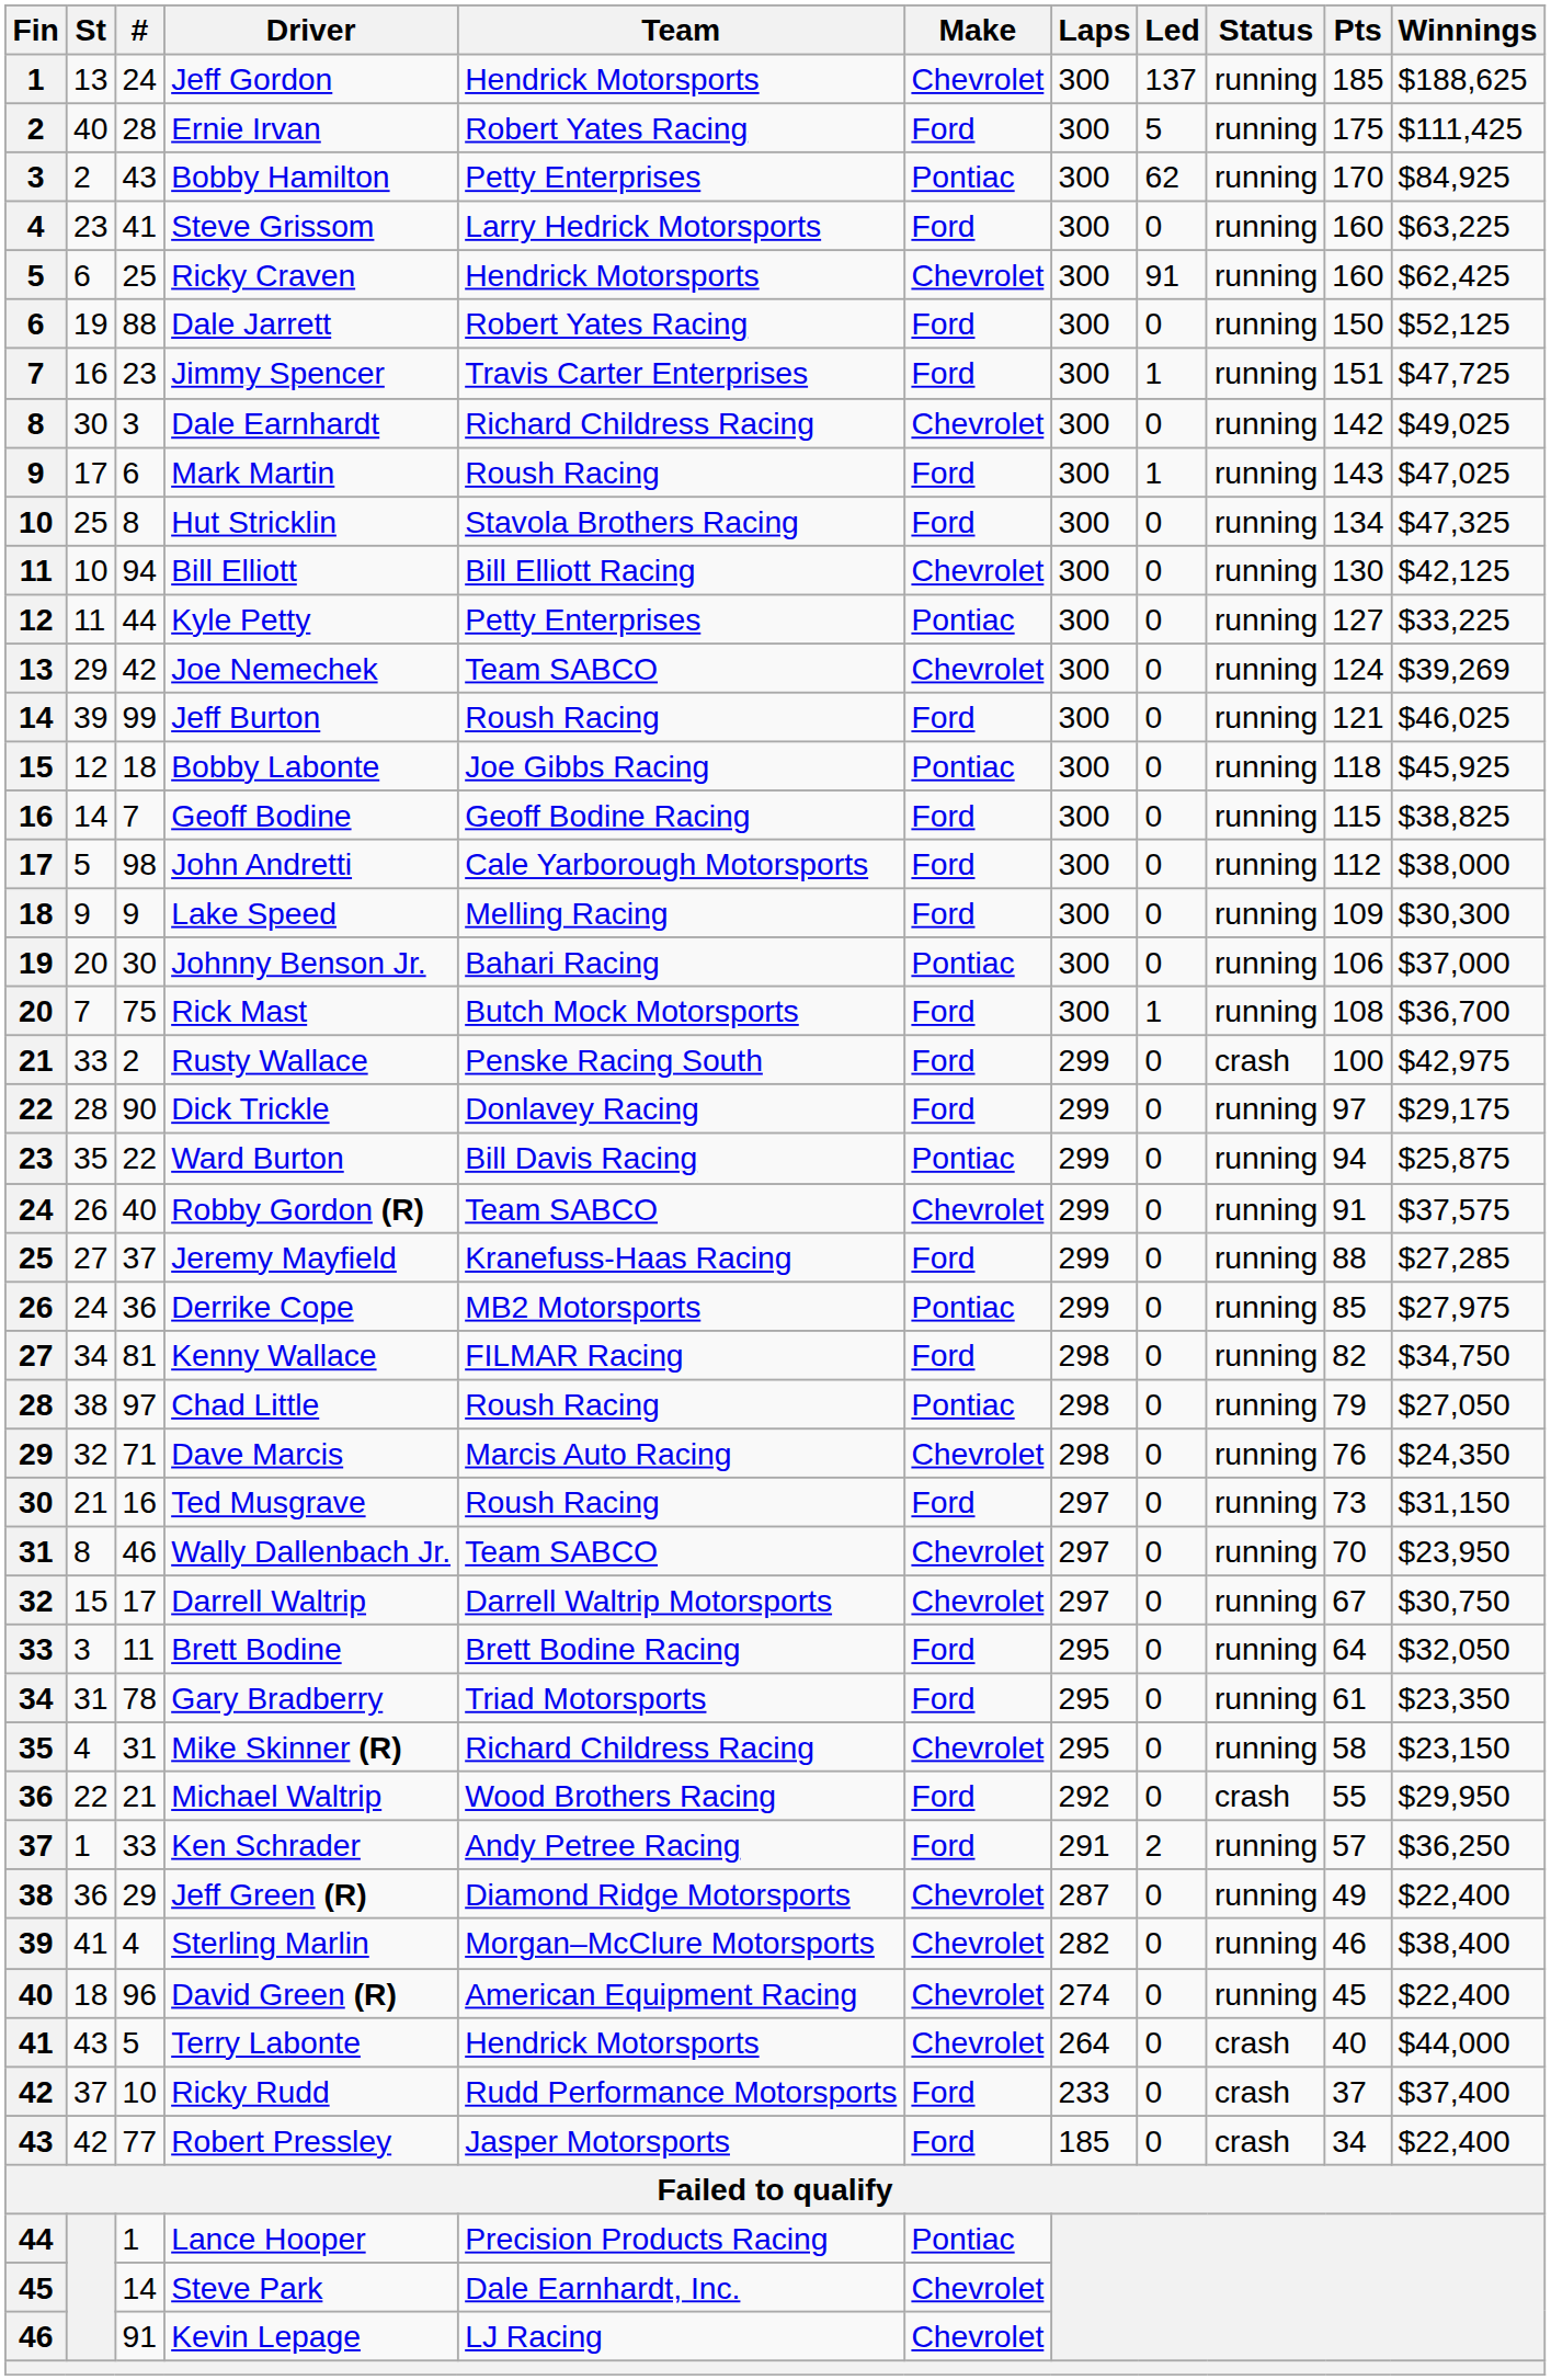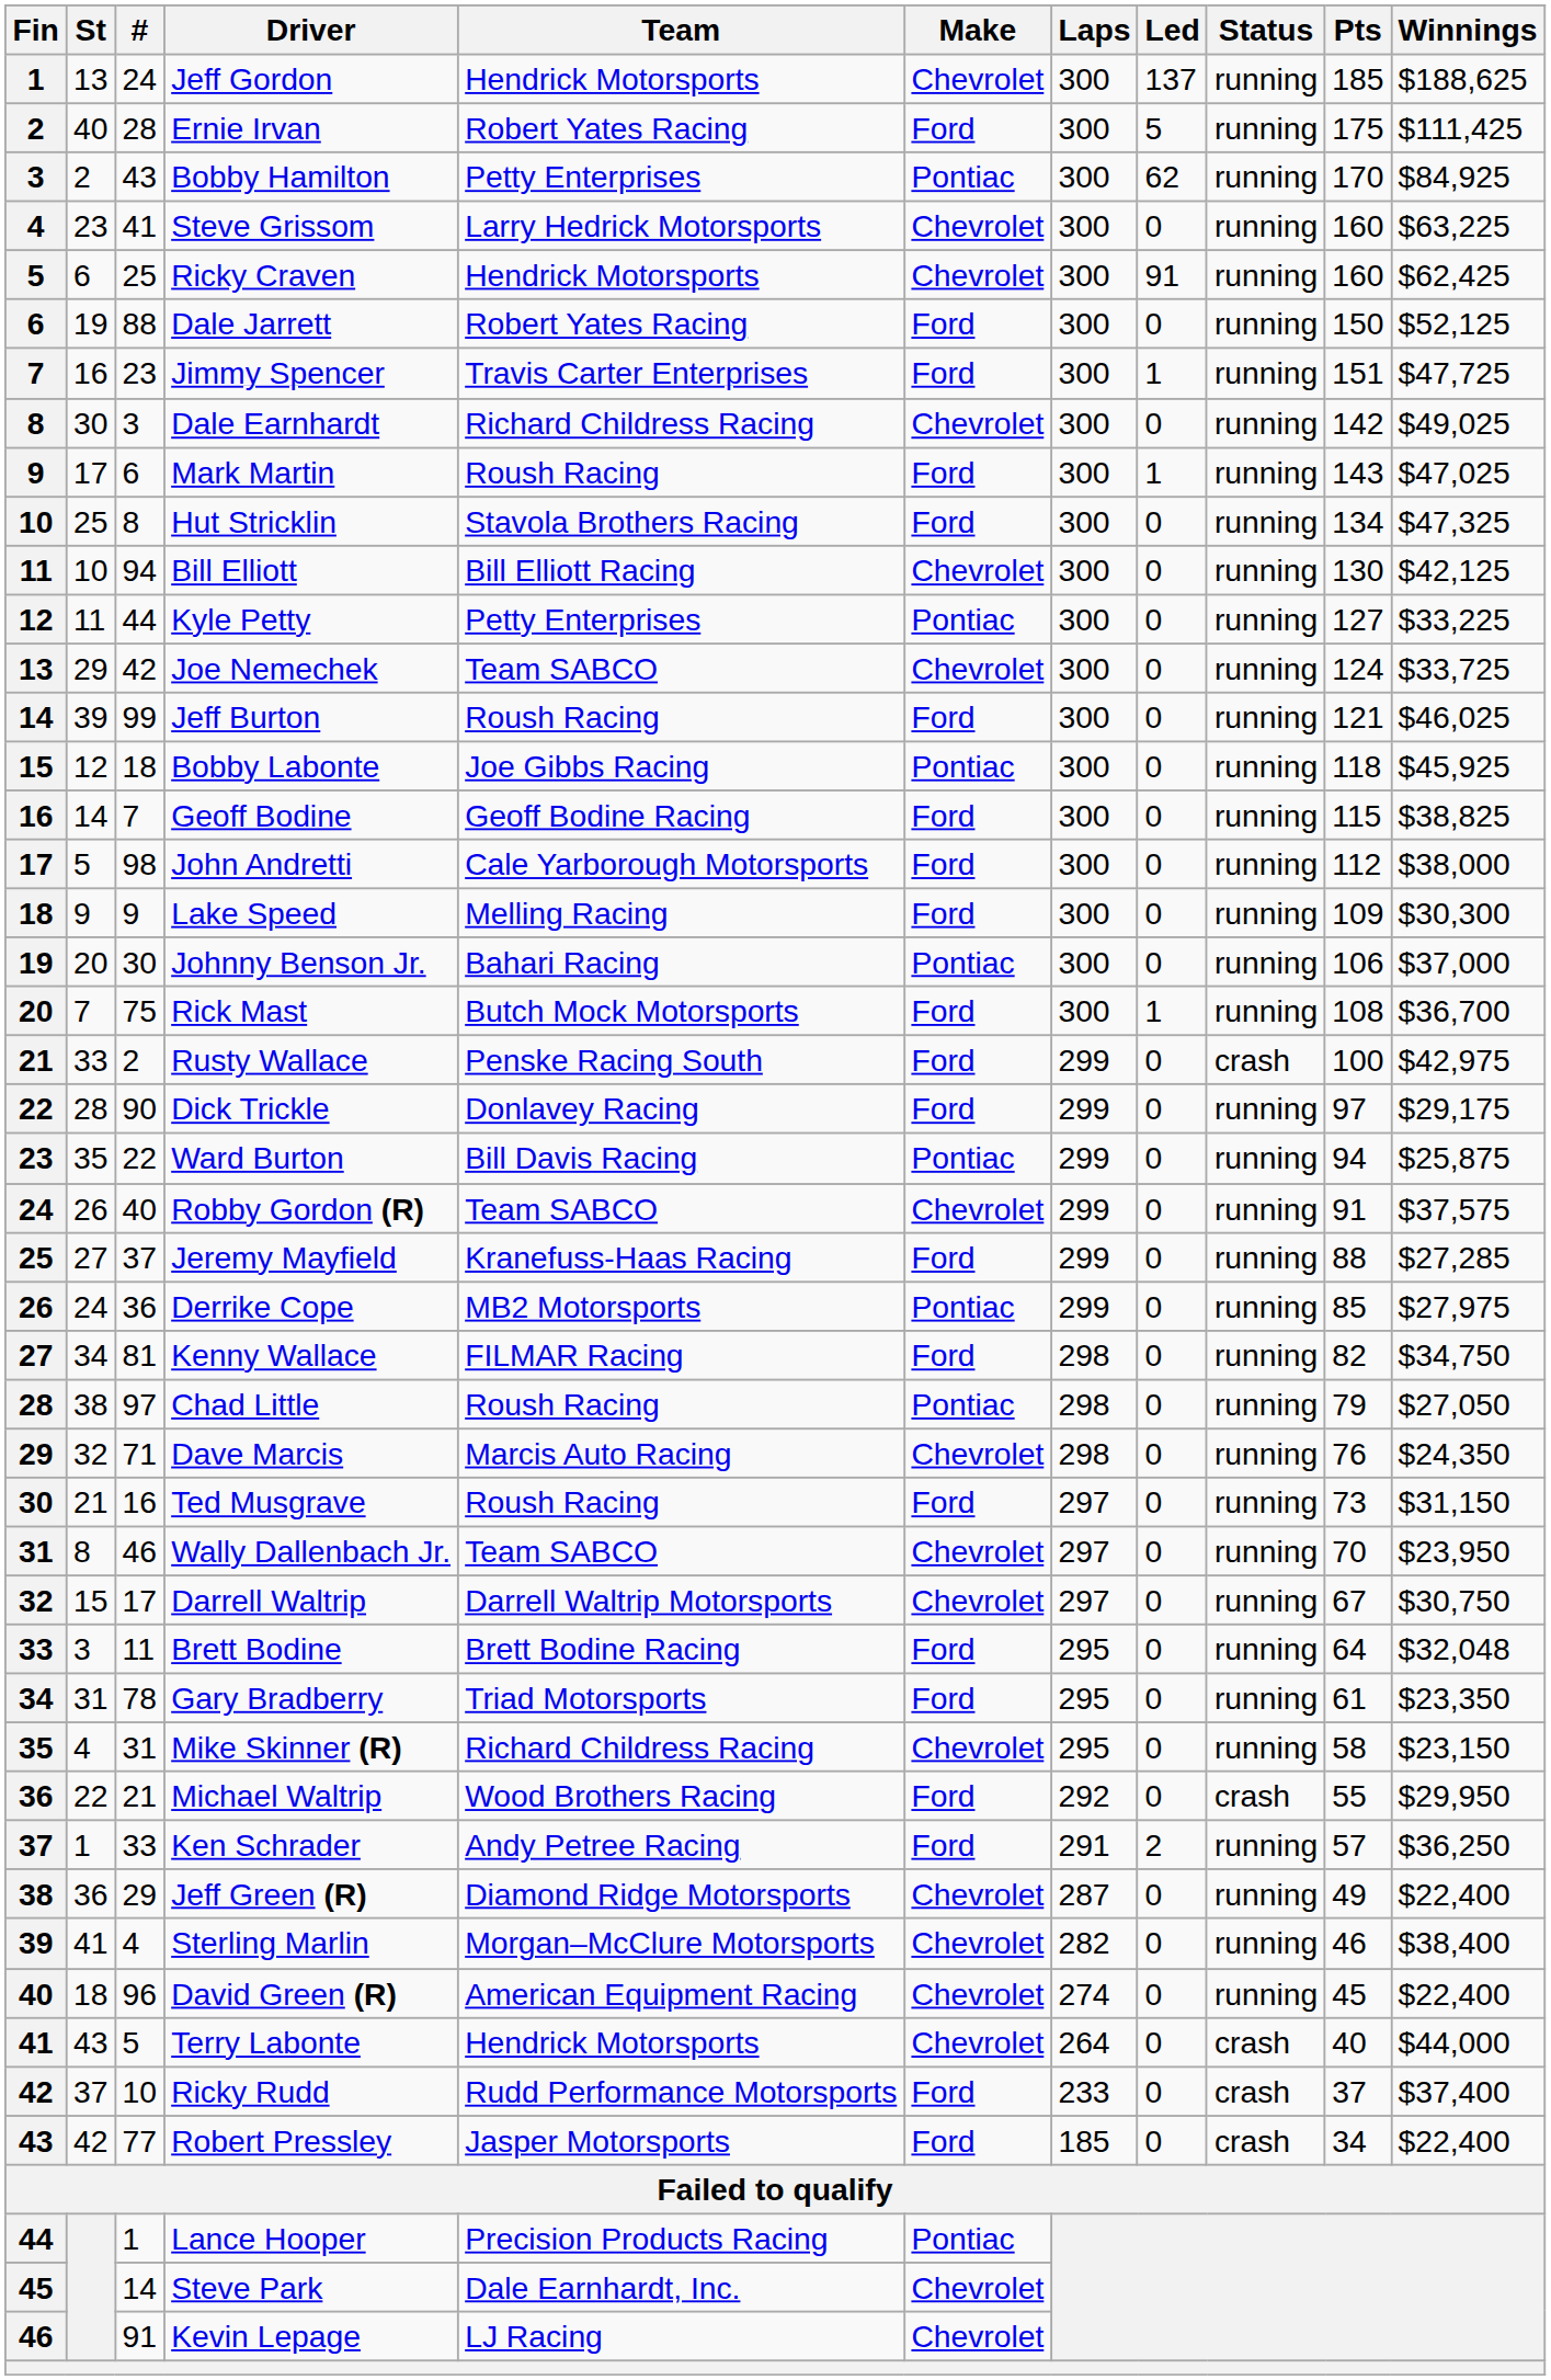Steve Grissom | Make: Ford -> Chevrolet
Joe Nemechek | Winnings: $39,269 -> $33,725
Brett Bodine | Winnings: $32,050 -> $32,048
